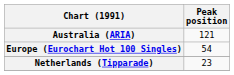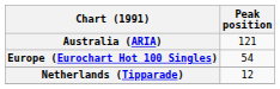Netherlands (Tipparade) | Peak position: 23 -> 12
